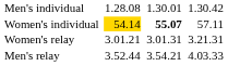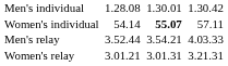Women's individual | column 3: gold background -> no background
rows swapped: Men's relay <-> Women's relay
